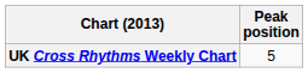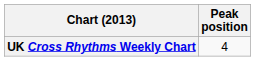UK Cross Rhythms Weekly Chart | Peak position: 5 -> 4
